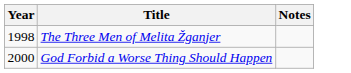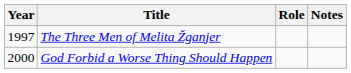+ column: Role
The Three Men of Melita Žganjer | Year: 1998 -> 1997
